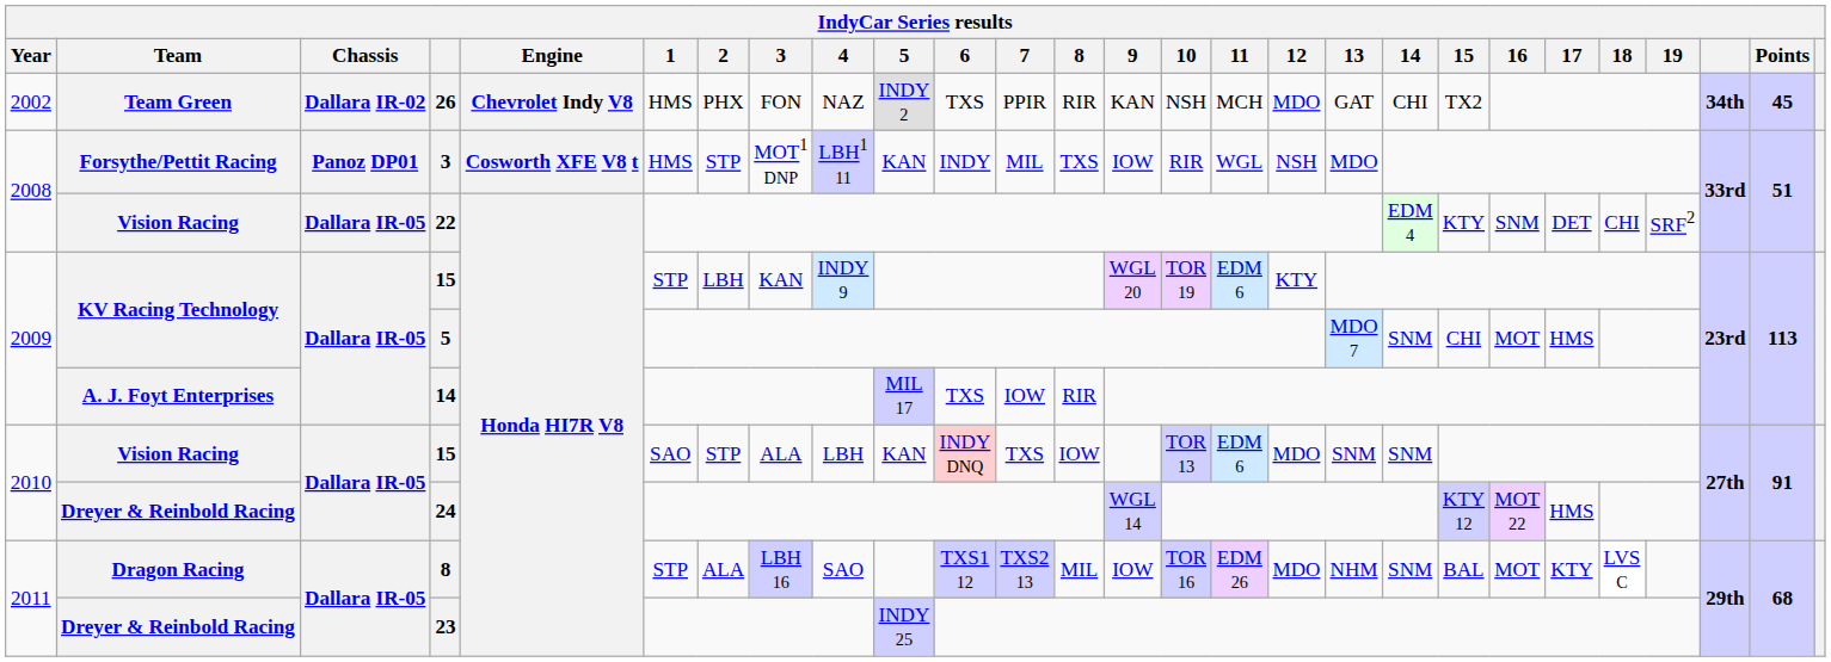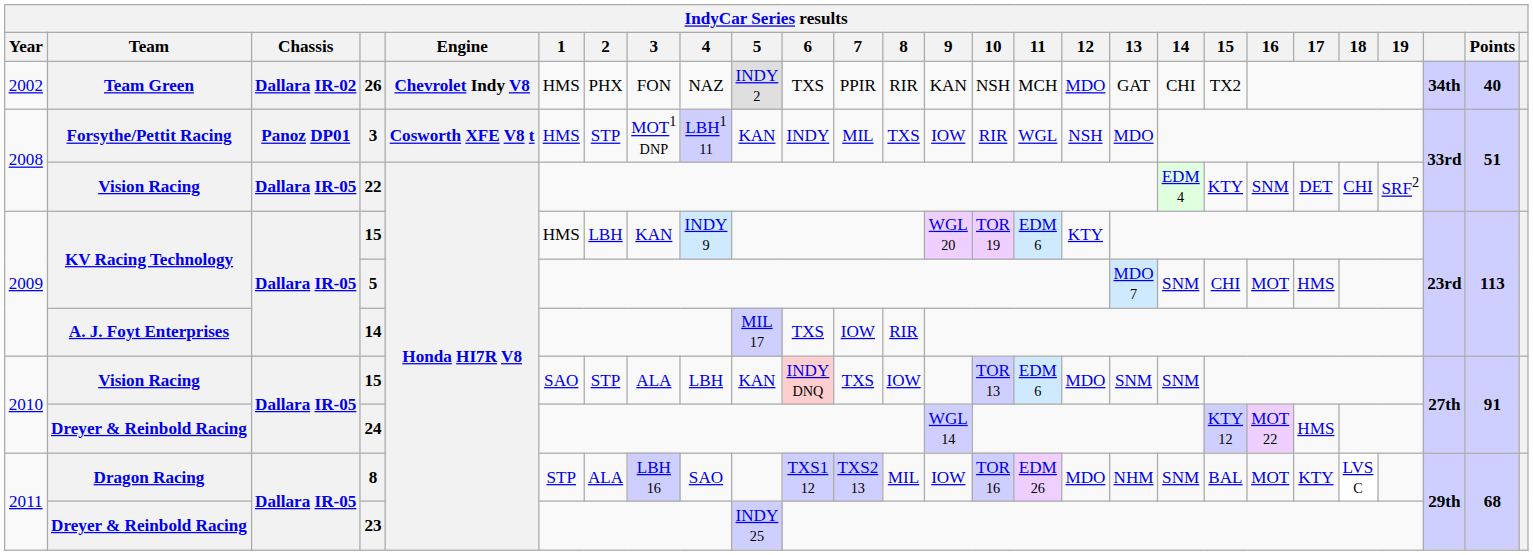26 | Points: 45 -> 40
2009 / 15 | 1: STP -> HMS
